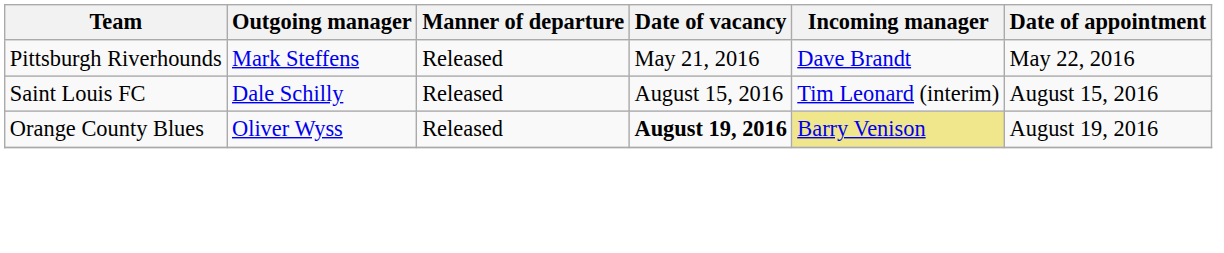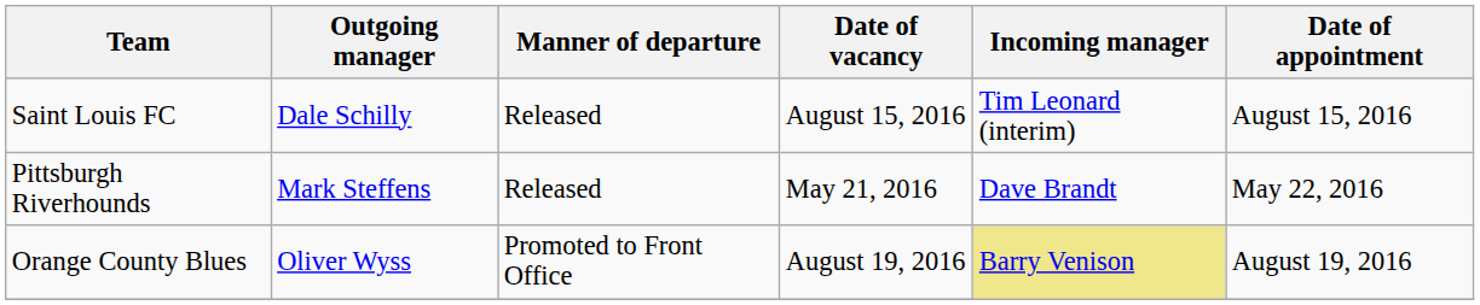rows swapped: Pittsburgh Riverhounds <-> Saint Louis FC
Orange County Blues | Manner of departure: Released -> Promoted to Front Office
Orange County Blues | Date of vacancy: bold -> normal
